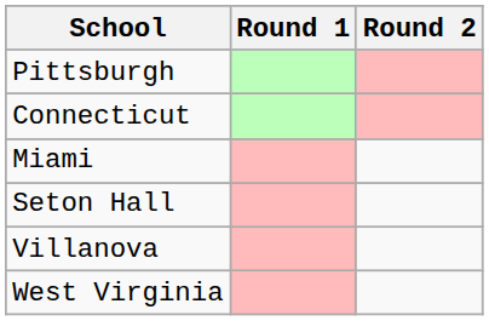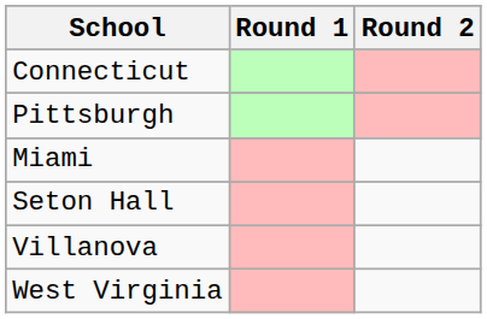rows swapped: Connecticut <-> Pittsburgh
